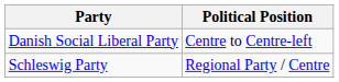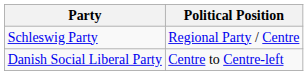rows swapped: Danish Social Liberal Party <-> Schleswig Party
